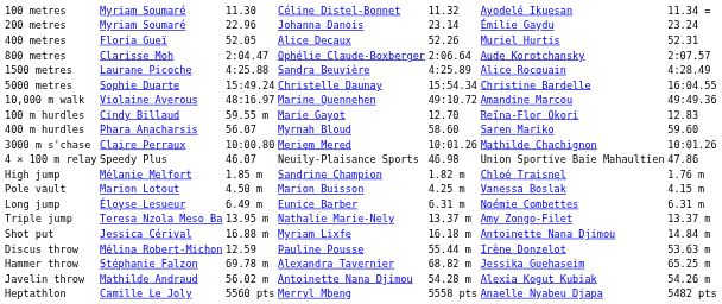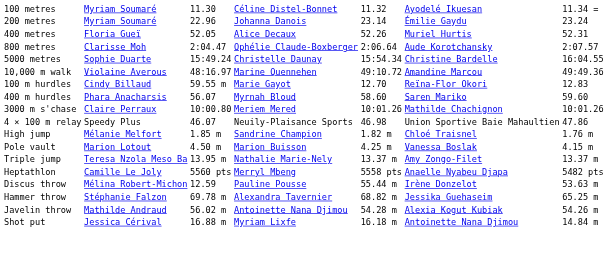- row: 1500 metres | Laurane Picoche | 4:25.88 | Sandra Beuvière | 4:25.89 | Alice Rocquain | 4:28.49
- row: Long jump | Éloyse Lesueur | 6.49 m | Eunice Barber | 6.31 m | Noémie Combettes | 6.31 m
rows swapped: Shot put <-> Heptathlon
